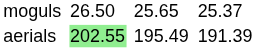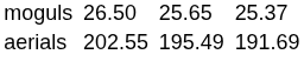aerials | column 3: lightgreen background -> no background
aerials | column 7: 191.39 -> 191.69
